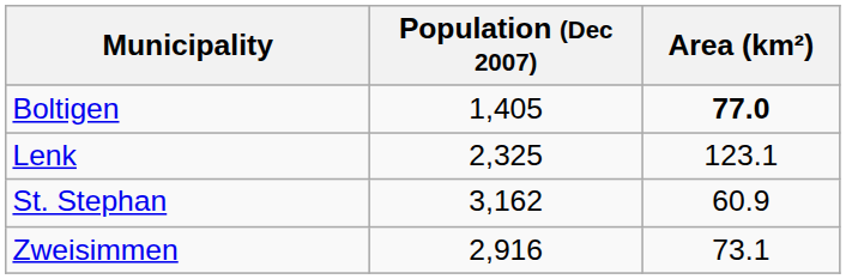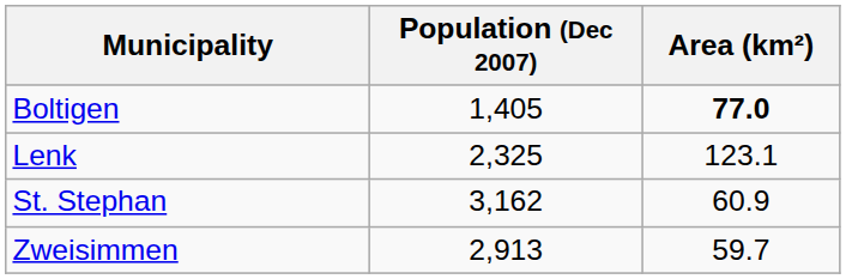Zweisimmen | Population (Dec 2007): 2,916 -> 2,913
Zweisimmen | Area (km²): 73.1 -> 59.7
